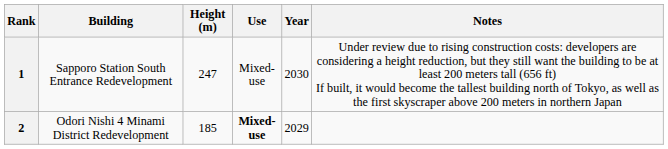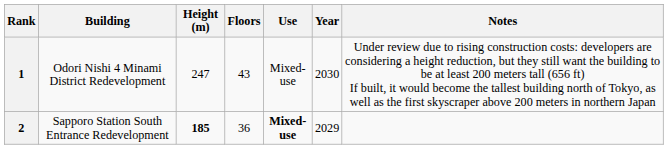+ column: Floors | 43 | 36
1 | Building: Sapporo Station South Entrance Redevelopment -> Odori Nishi 4 Minami District Redevelopment
2 | Building: Odori Nishi 4 Minami District Redevelopment -> Sapporo Station South Entrance Redevelopment
2 | Height (m): normal -> bold
